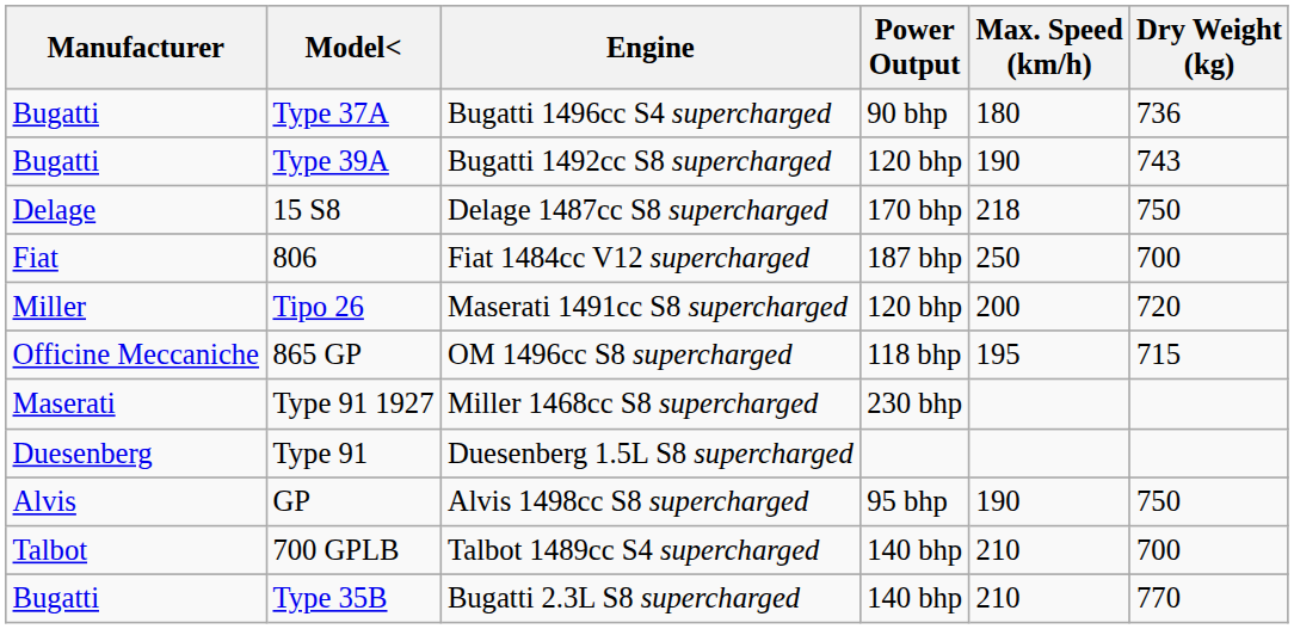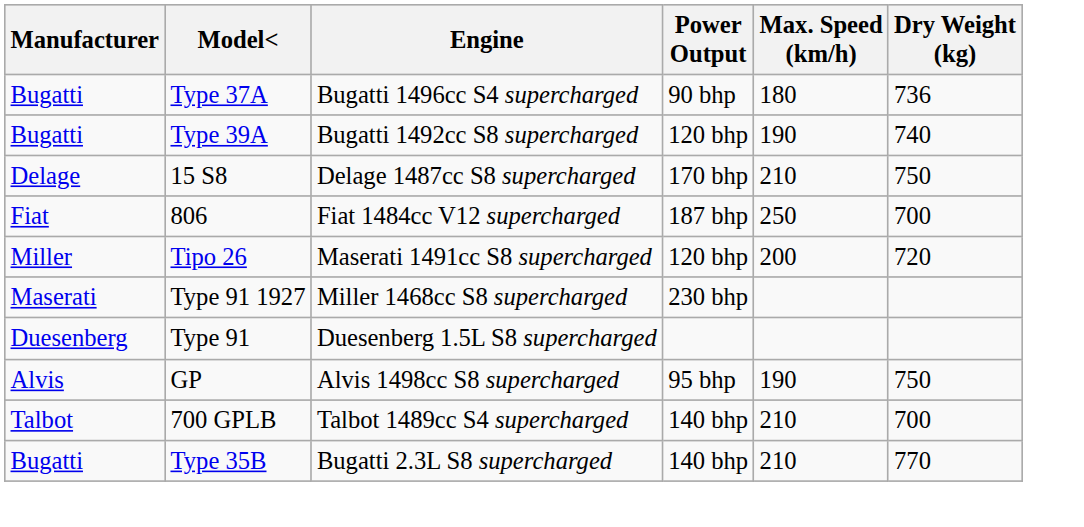Type 39A | Dry Weight (kg): 743 -> 740
15 S8 | Max. Speed (km/h): 218 -> 210
- row: Officine Meccaniche | 865 GP | OM 1496cc S8 supercharged | 118 bhp | 195 | 715
